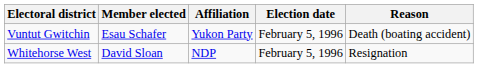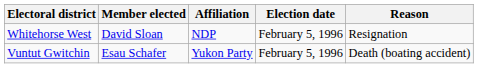rows swapped: Whitehorse West <-> Vuntut Gwitchin
